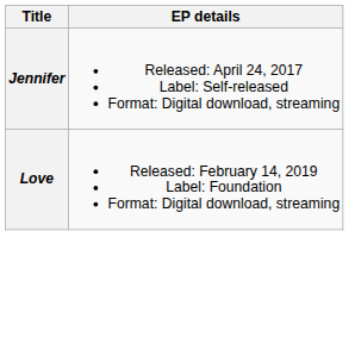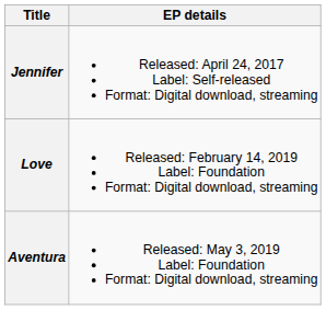+ row: Aventura | Released: May 3, 2019 Label: Foundation Format: Digital download, streaming
